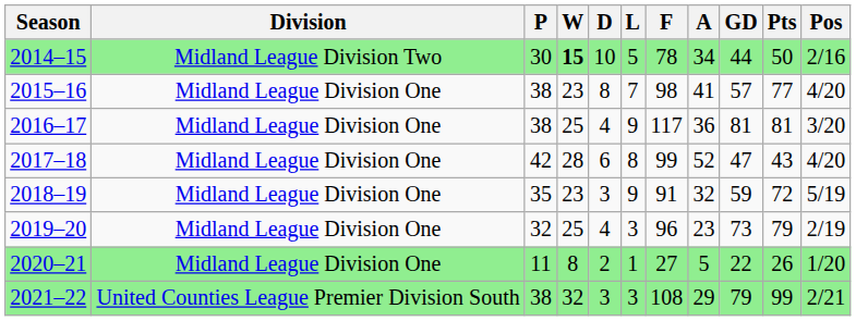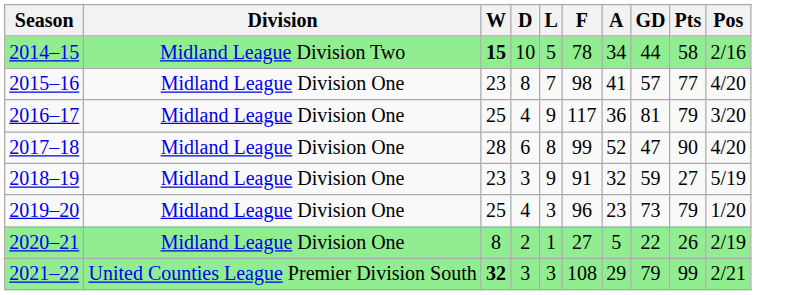- column: P | 30 | 38 | 38 | 42 | 35 | 32 | 11 | 38
2014–15 | Pts: 50 -> 58
2016–17 | Pts: 81 -> 79
2017–18 | Pts: 43 -> 90
2018–19 | Pts: 72 -> 27
2019–20 | Pos: 2/19 -> 1/20
2020–21 | Pos: 1/20 -> 2/19
2021–22 | W: normal -> bold
